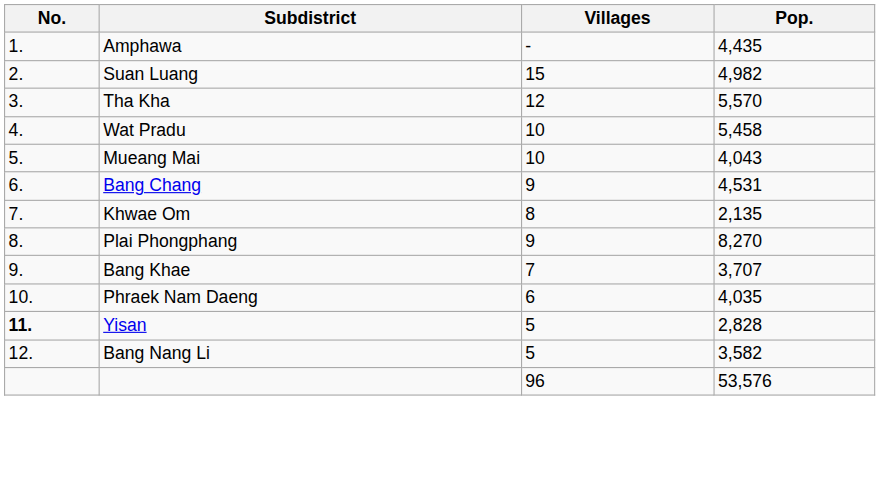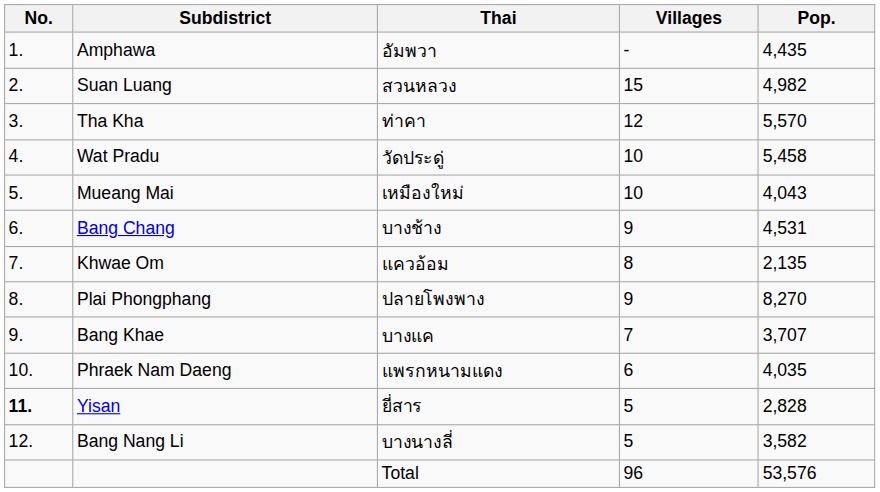+ column: Thai | อัมพวา | สวนหลวง | ท่าคา | วัดประดู่ | เหมืองใหม่ | บางช้าง | แควอ้อม | ปลายโพงพาง | บางแค | แพรกหนามแดง | ยี่สาร | บางนางลี่ | Total
